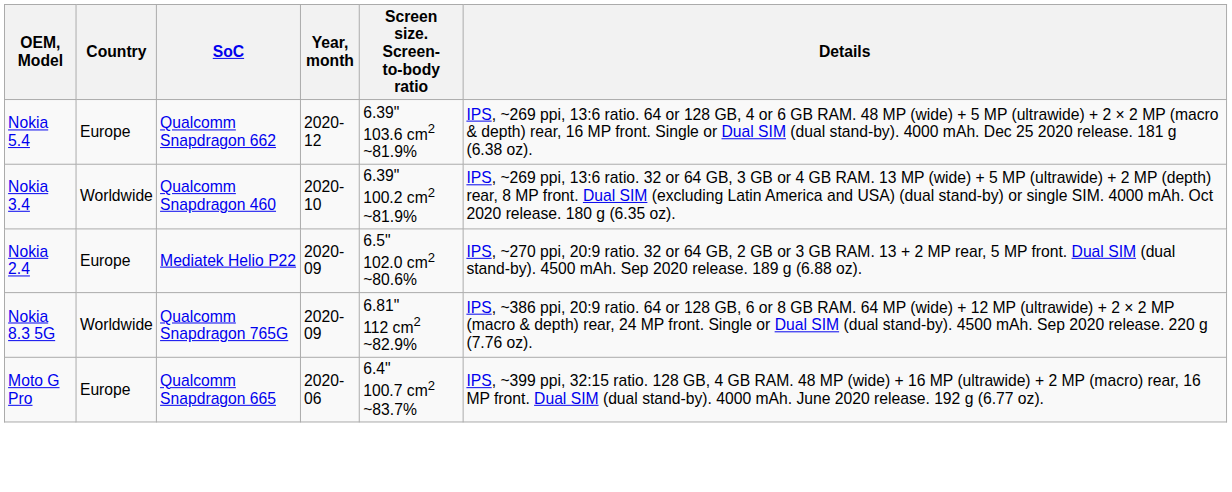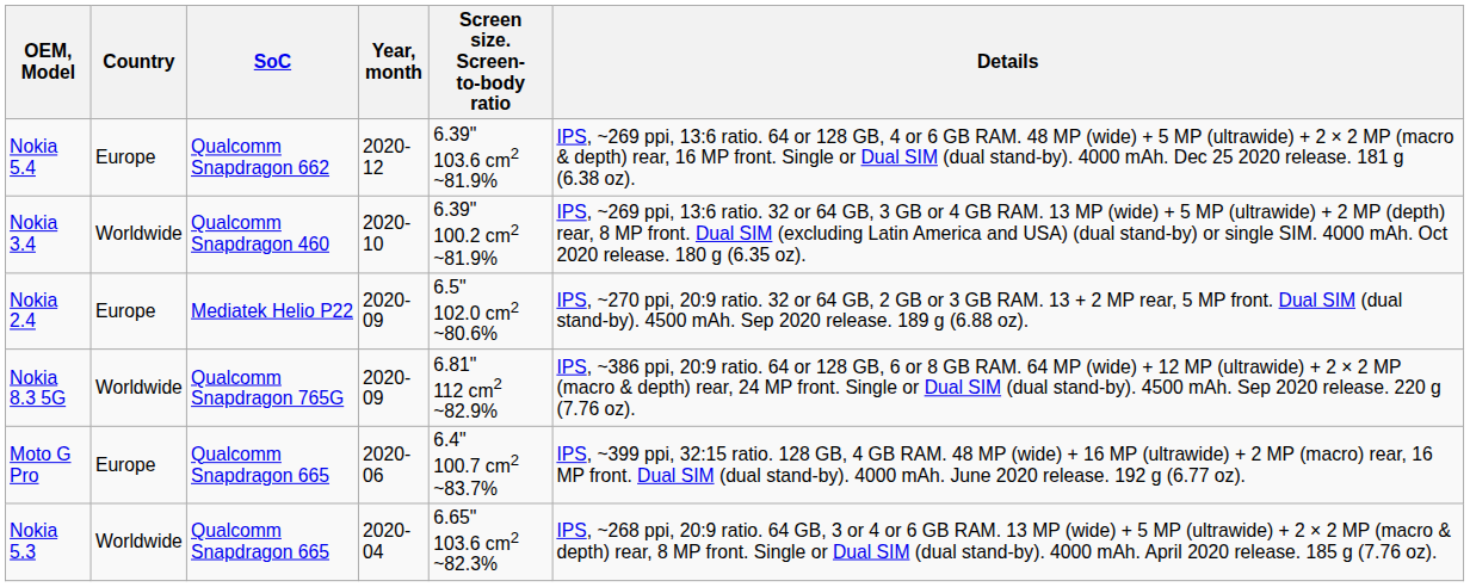+ row: Nokia 5.3 | Worldwide | Qualcomm Snapdragon 665 | 2020-04 | 6.65" 103.6 cm2 ~82.3% | IPS, ~268 ppi, 20:9 ratio. 64 GB, 3 or 4 or 6 GB RAM. 13 MP (wide) + 5 MP (ultrawide) + 2 × 2 MP (macro & depth) rear, 8 MP front. Single or Dual SIM (dual stand-by). 4000 mAh. April 2020 release. 185 g (7.76 oz).
